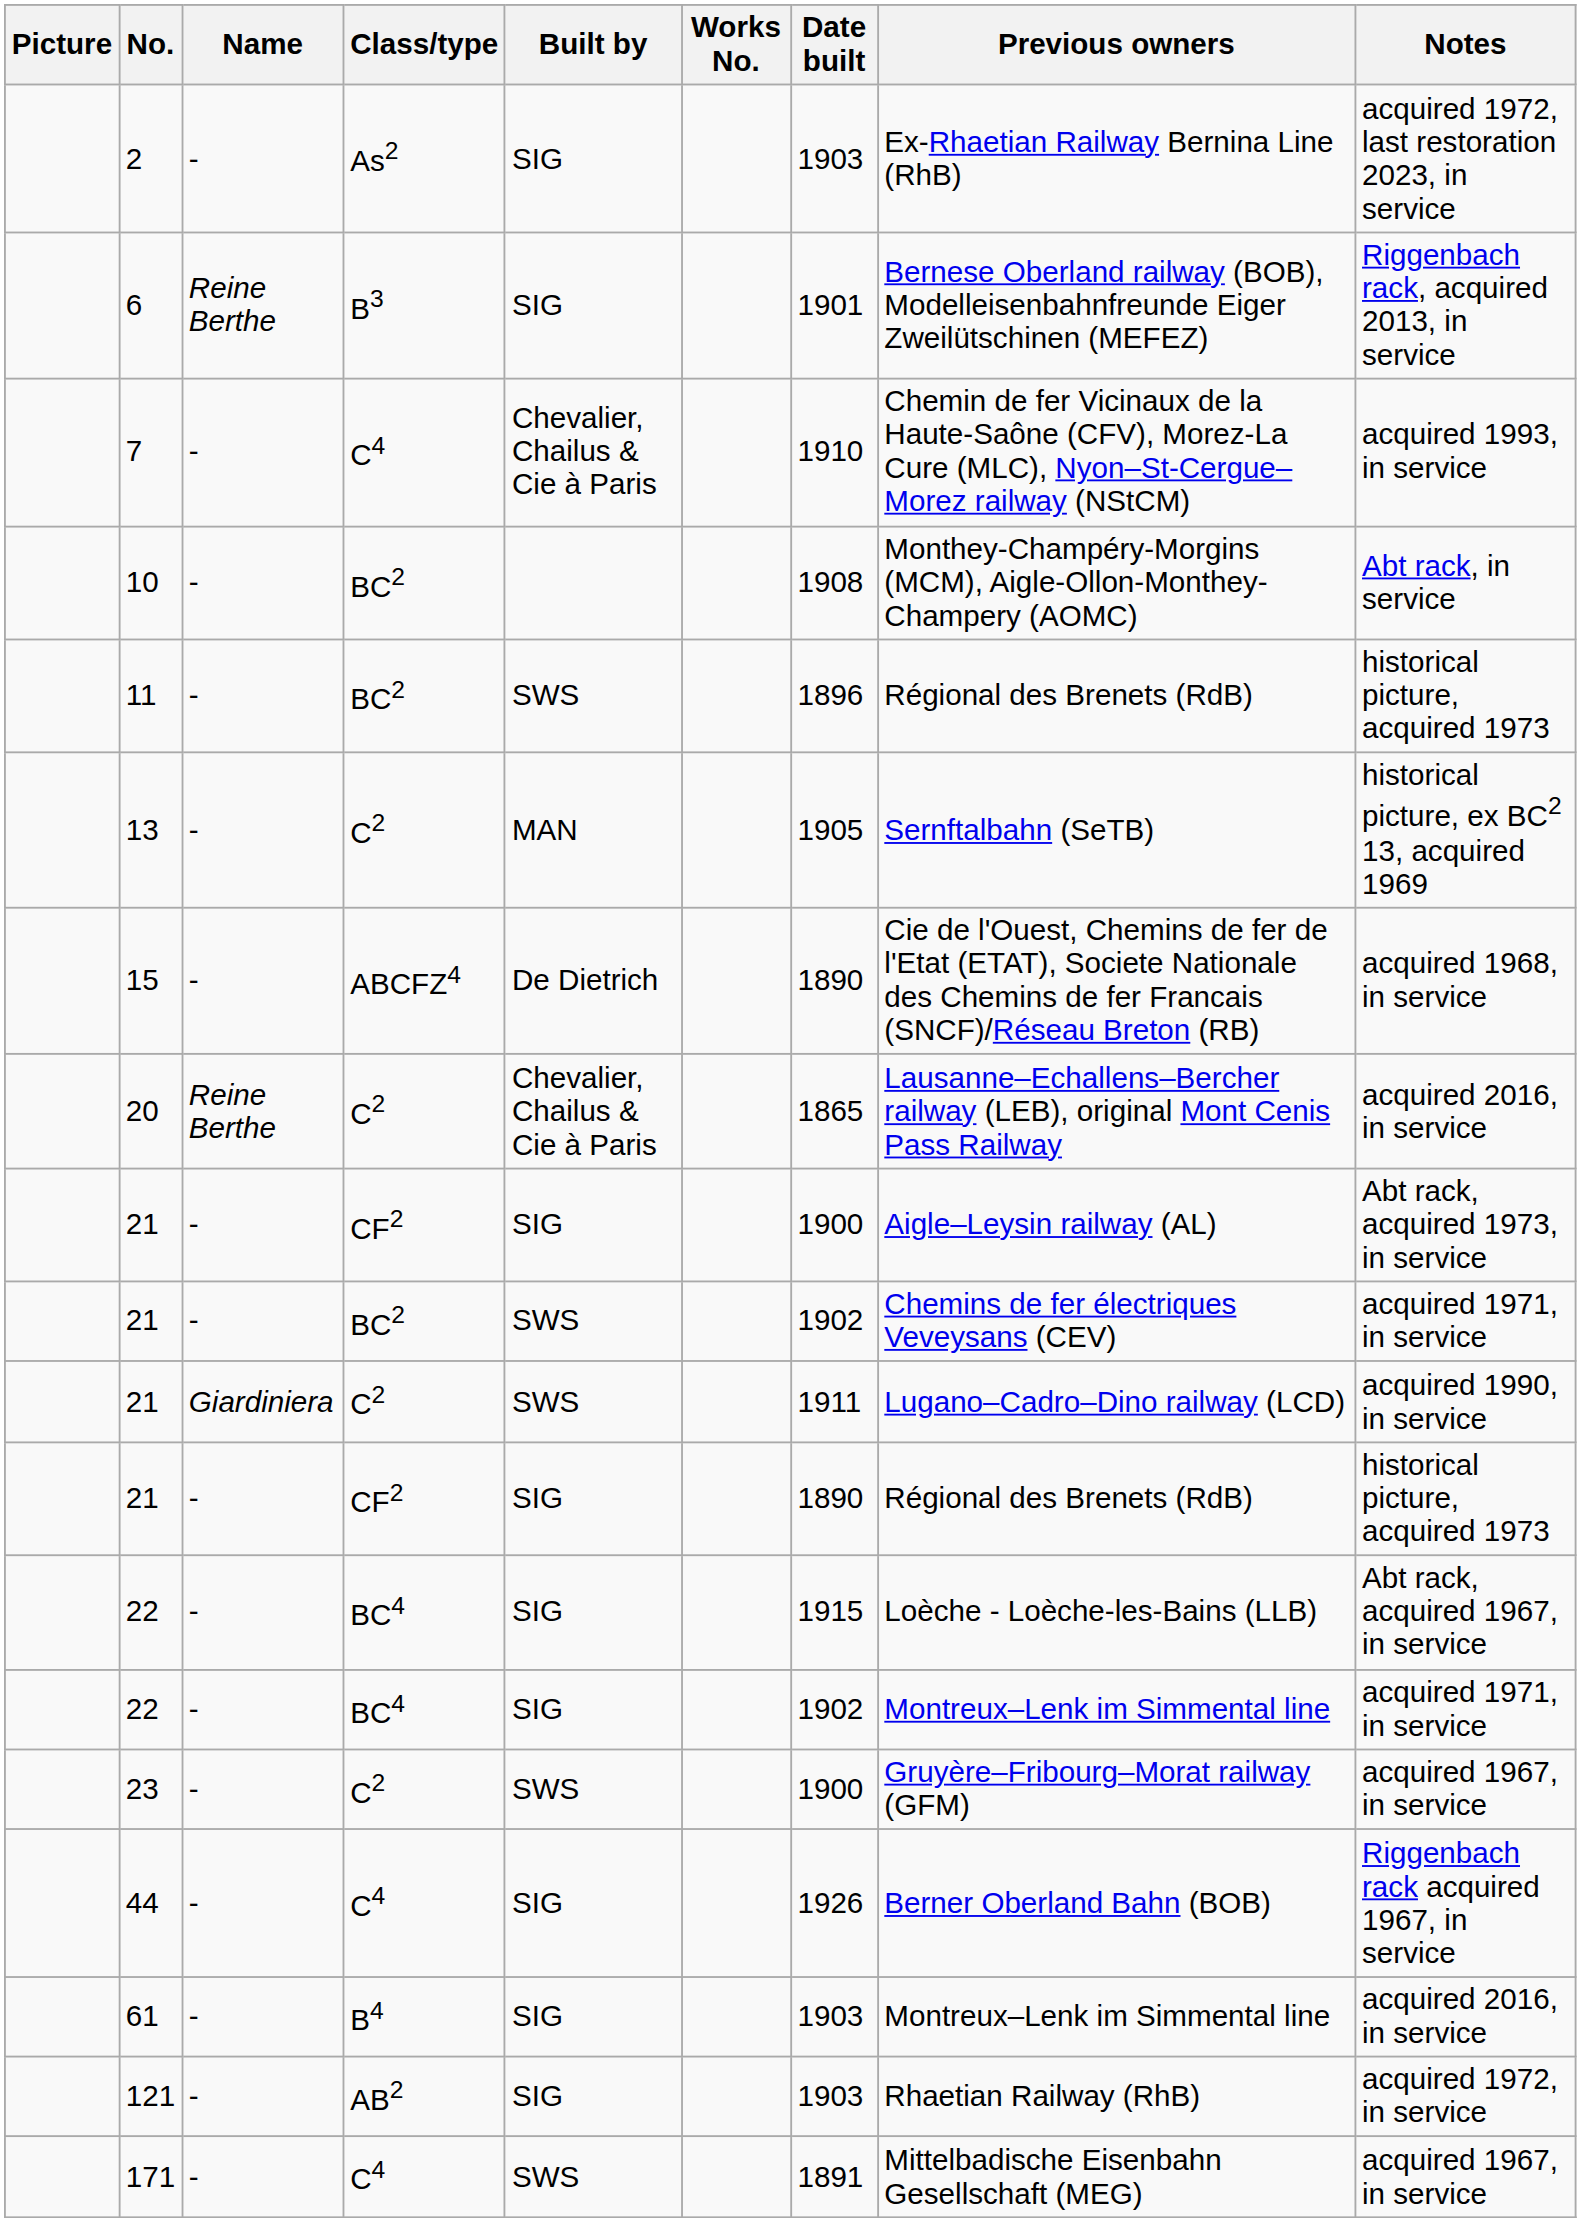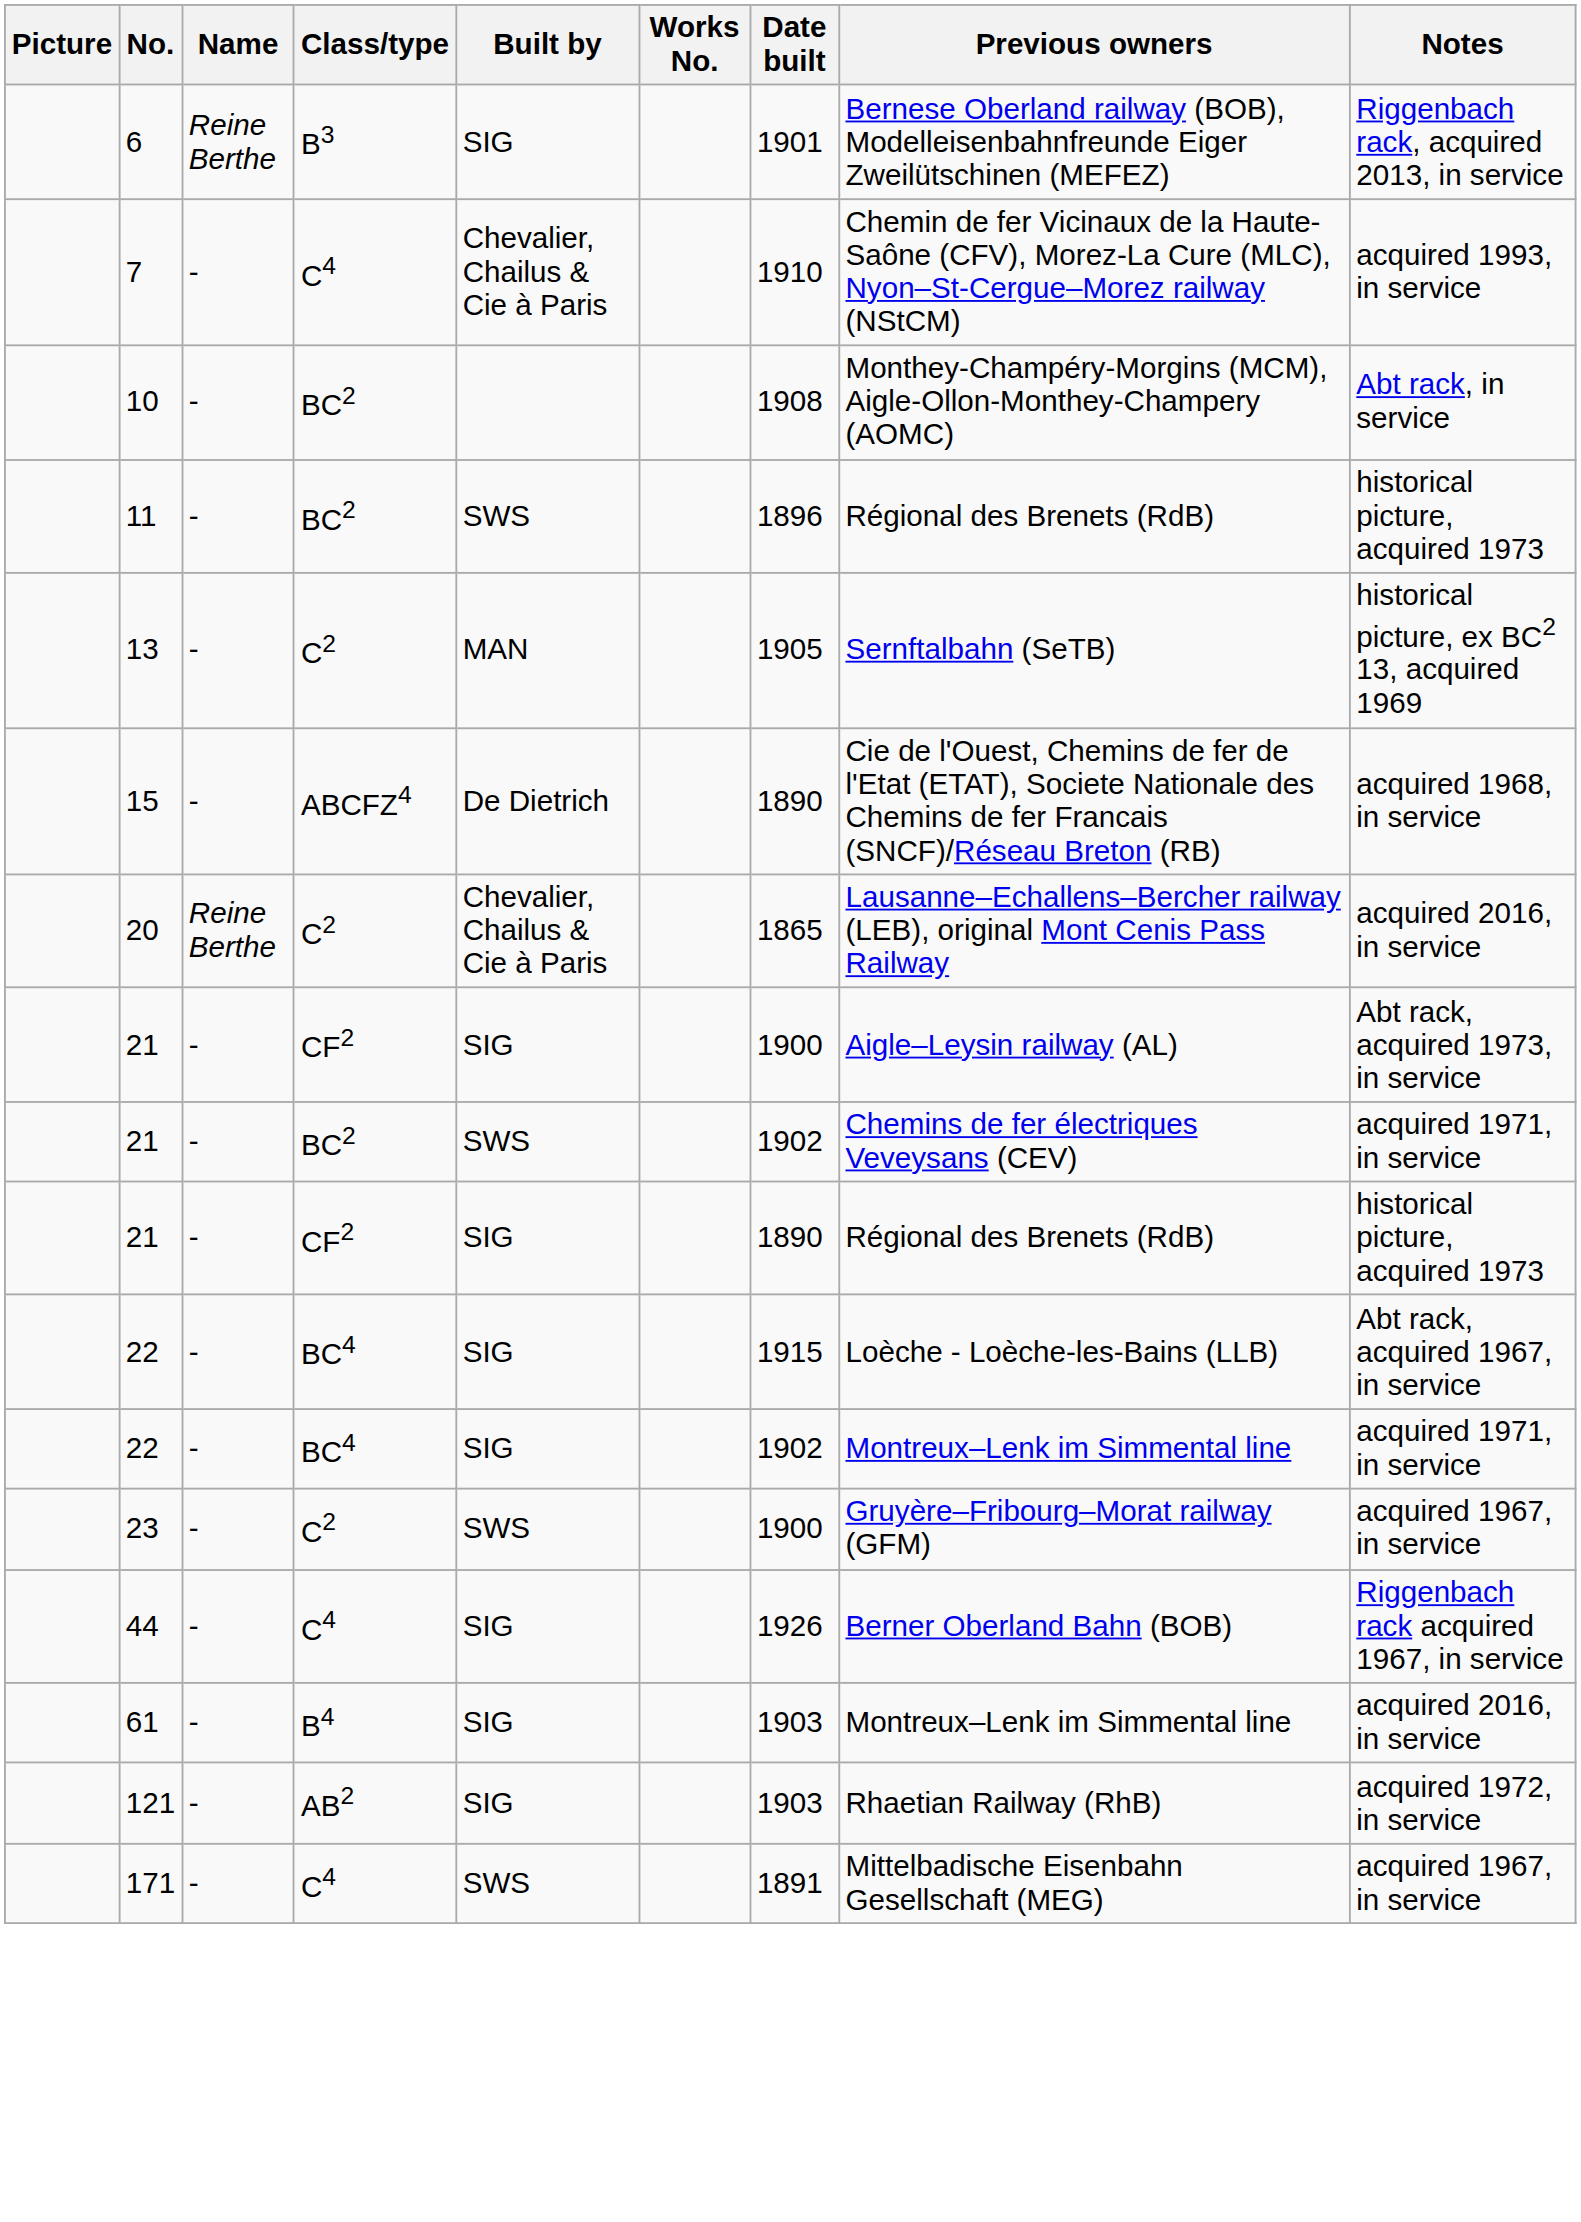- row: 2 | - | As2 | SIG | 1903 | Ex-Rhaetian Railway Bernina Line (RhB) | acquired 1972, last restoration 2023, in service
- row: 21 | Giardiniera | C2 | SWS | 1911 | Lugano–Cadro–Dino railway (LCD) | acquired 1990, in service
